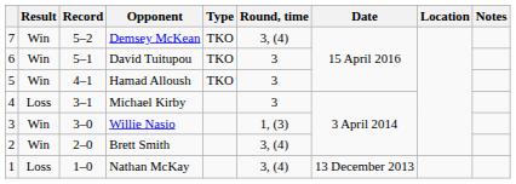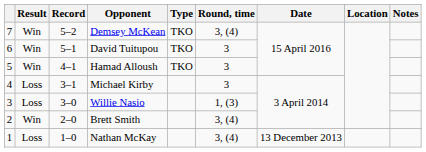Willie Nasio | Result: Win -> Loss
